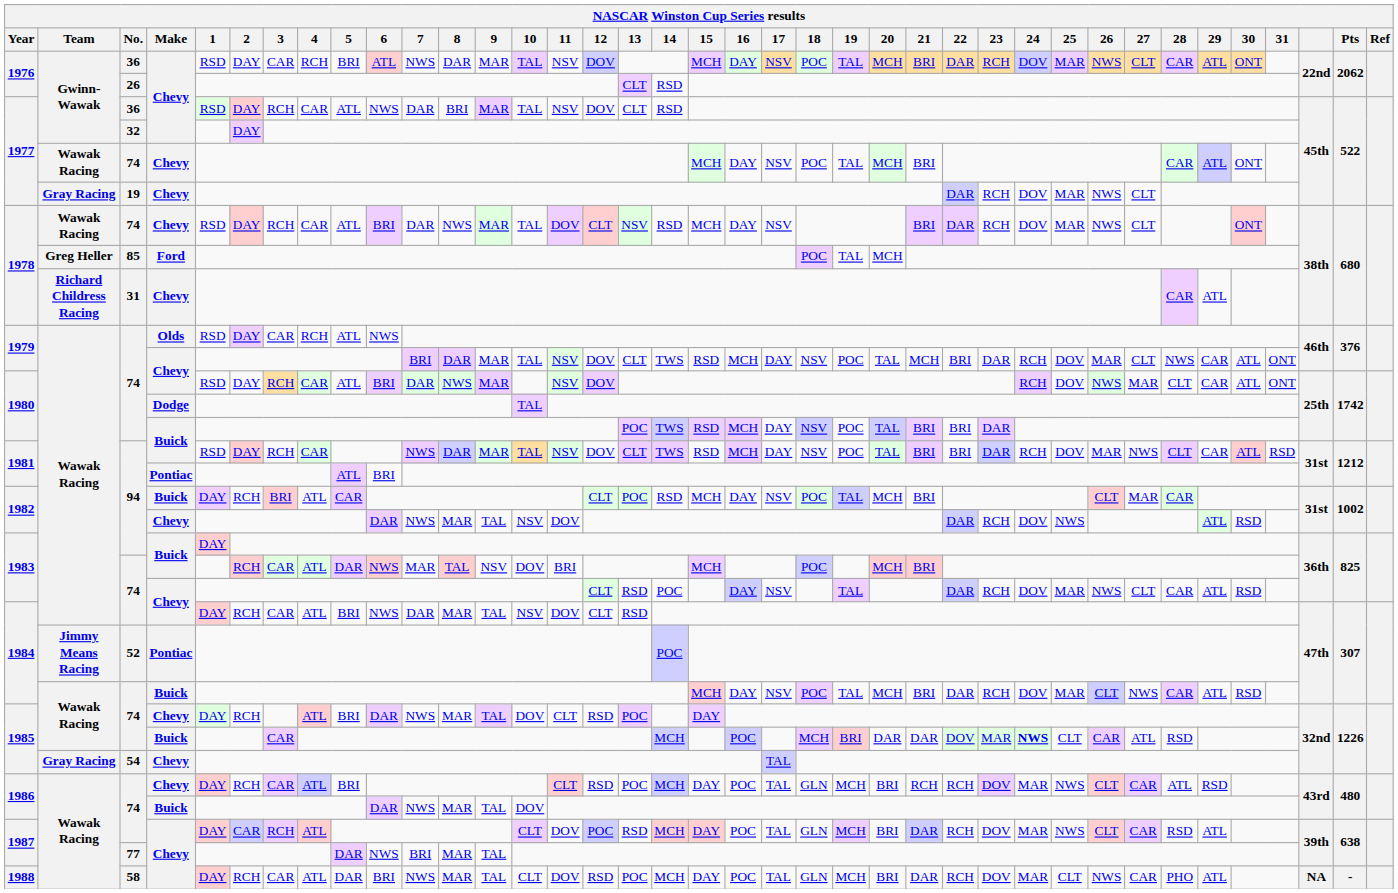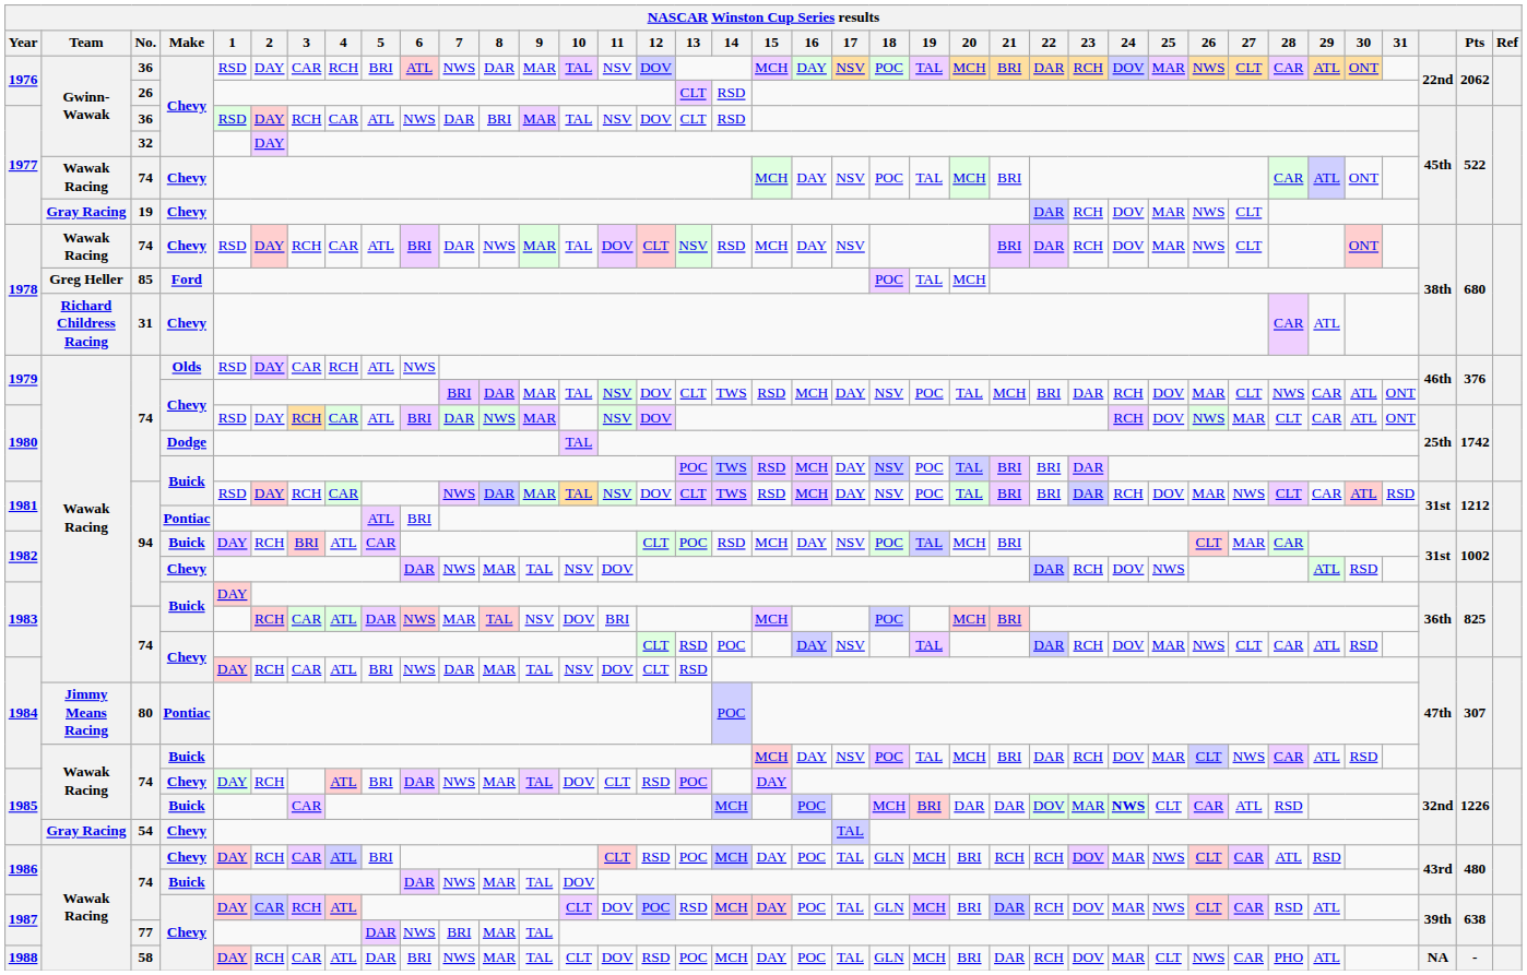1984 / Pontiac | No.: 52 -> 80
